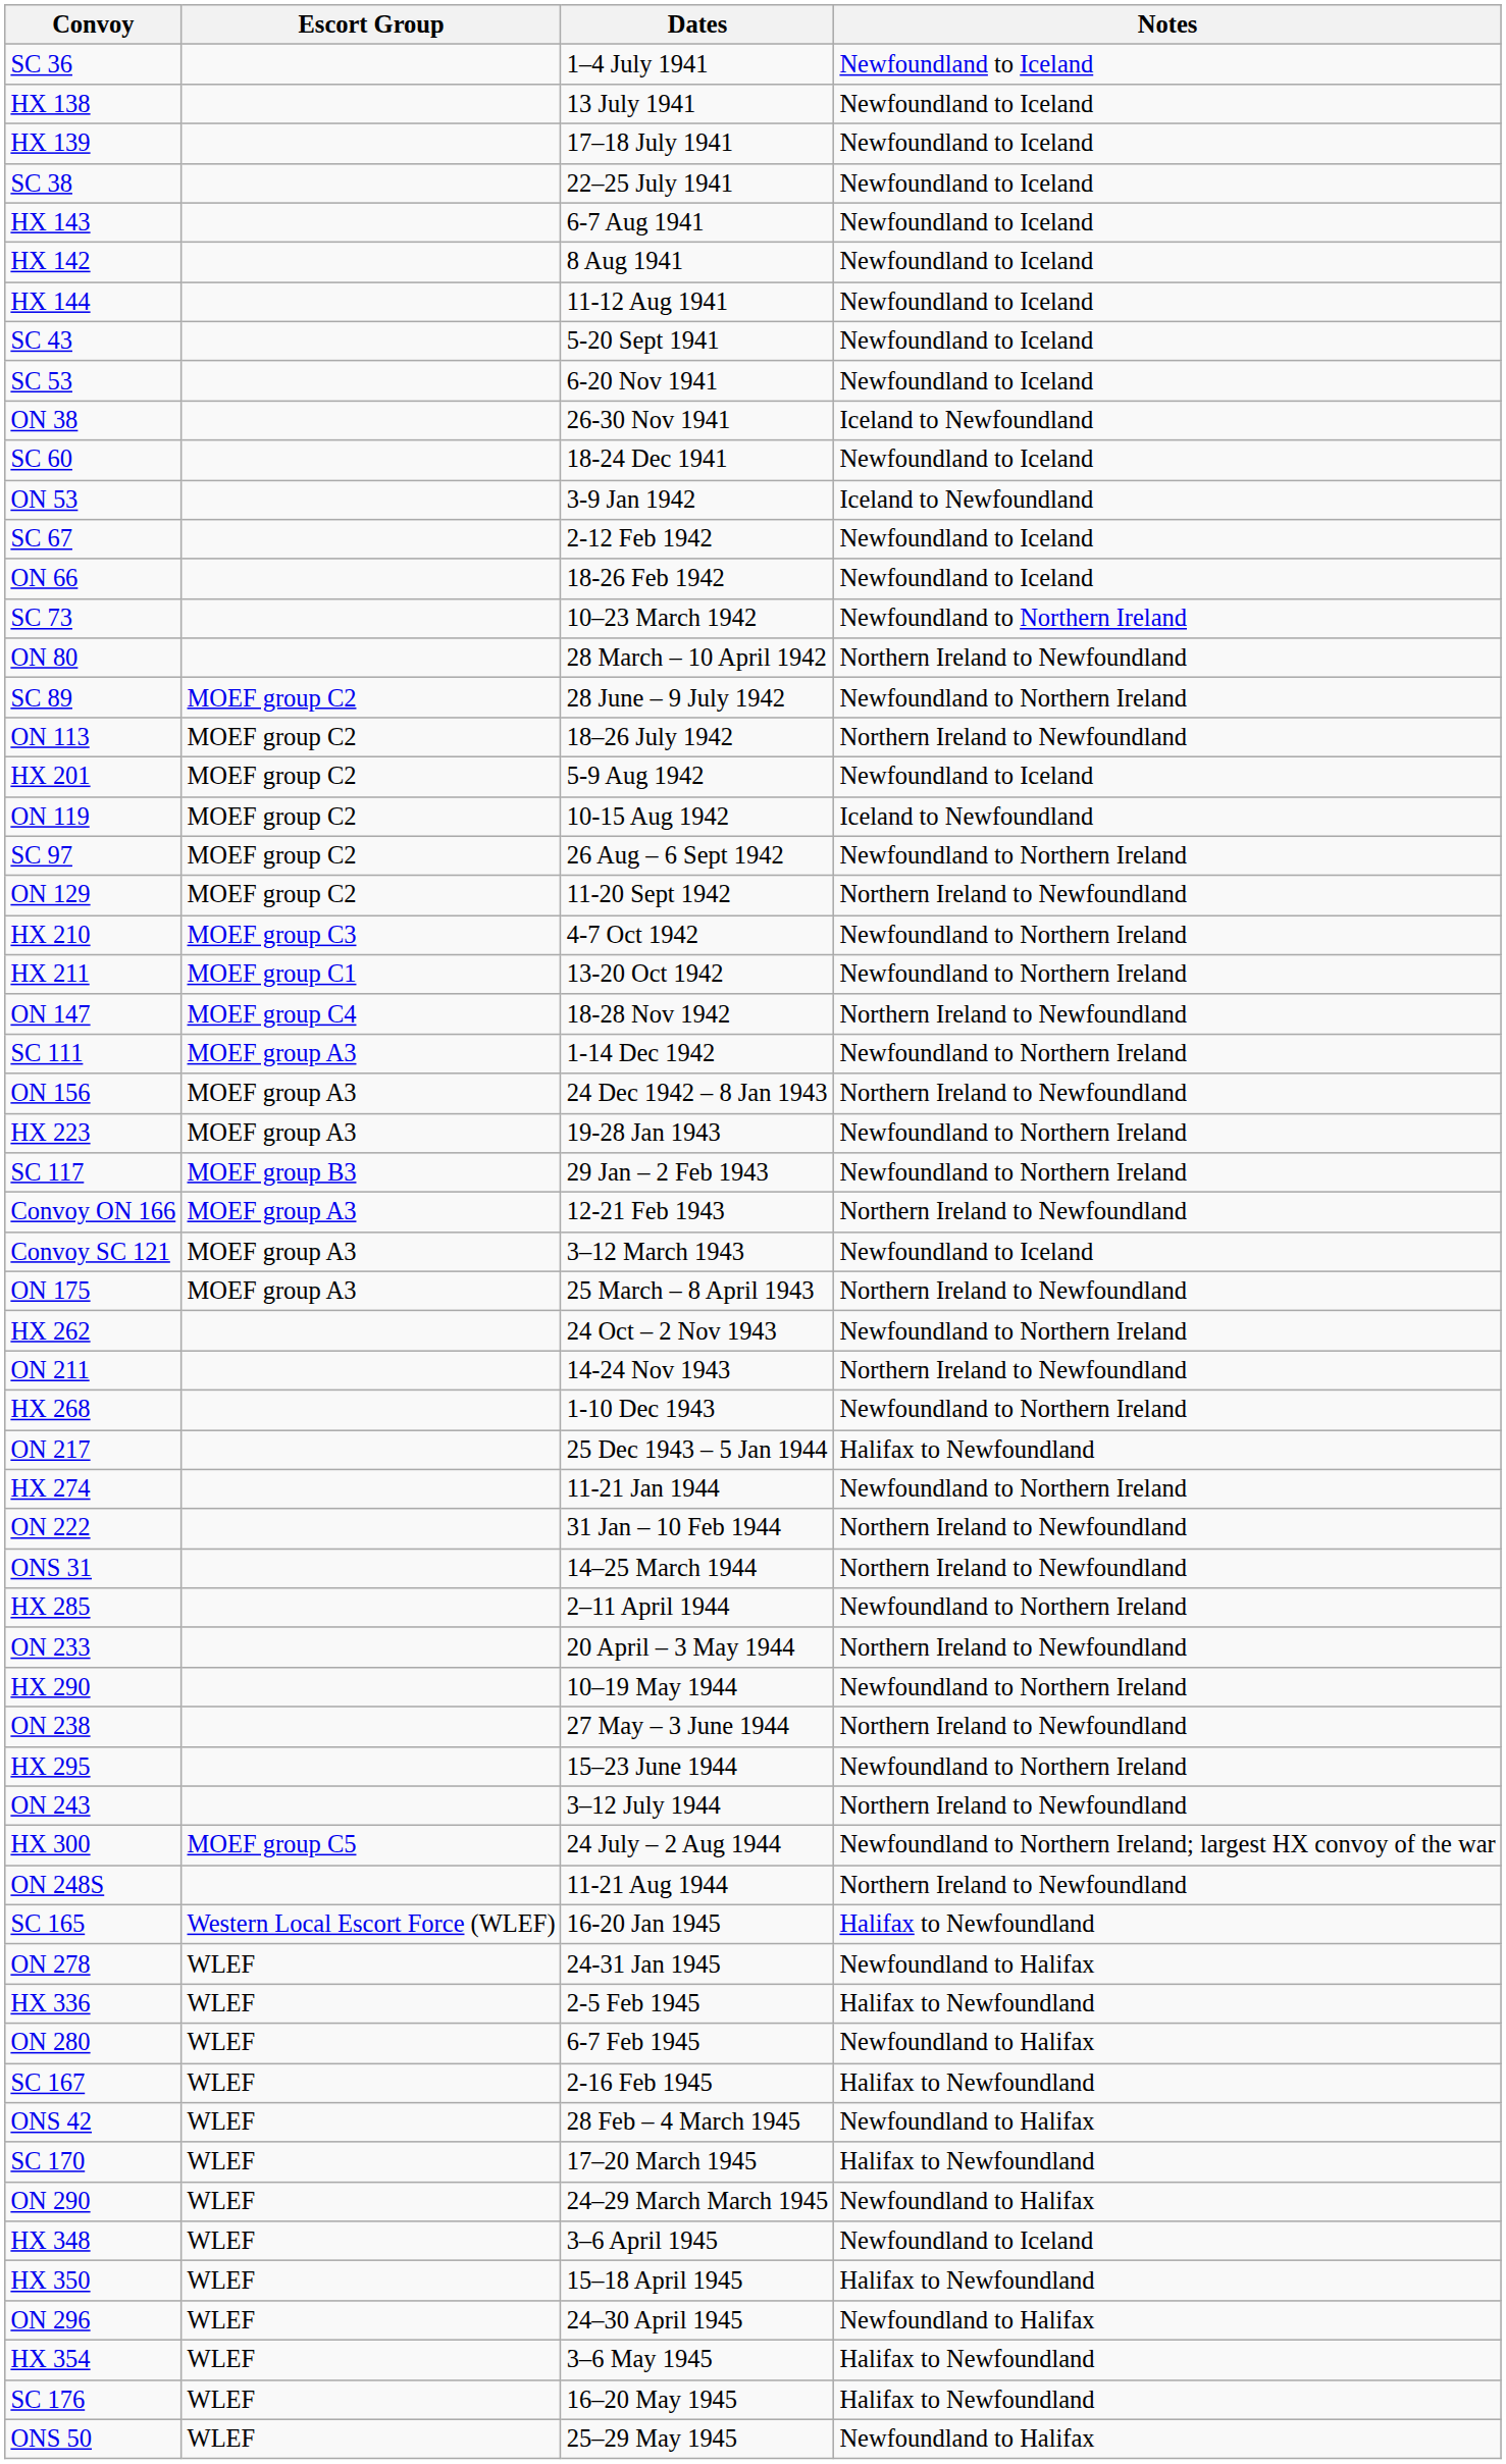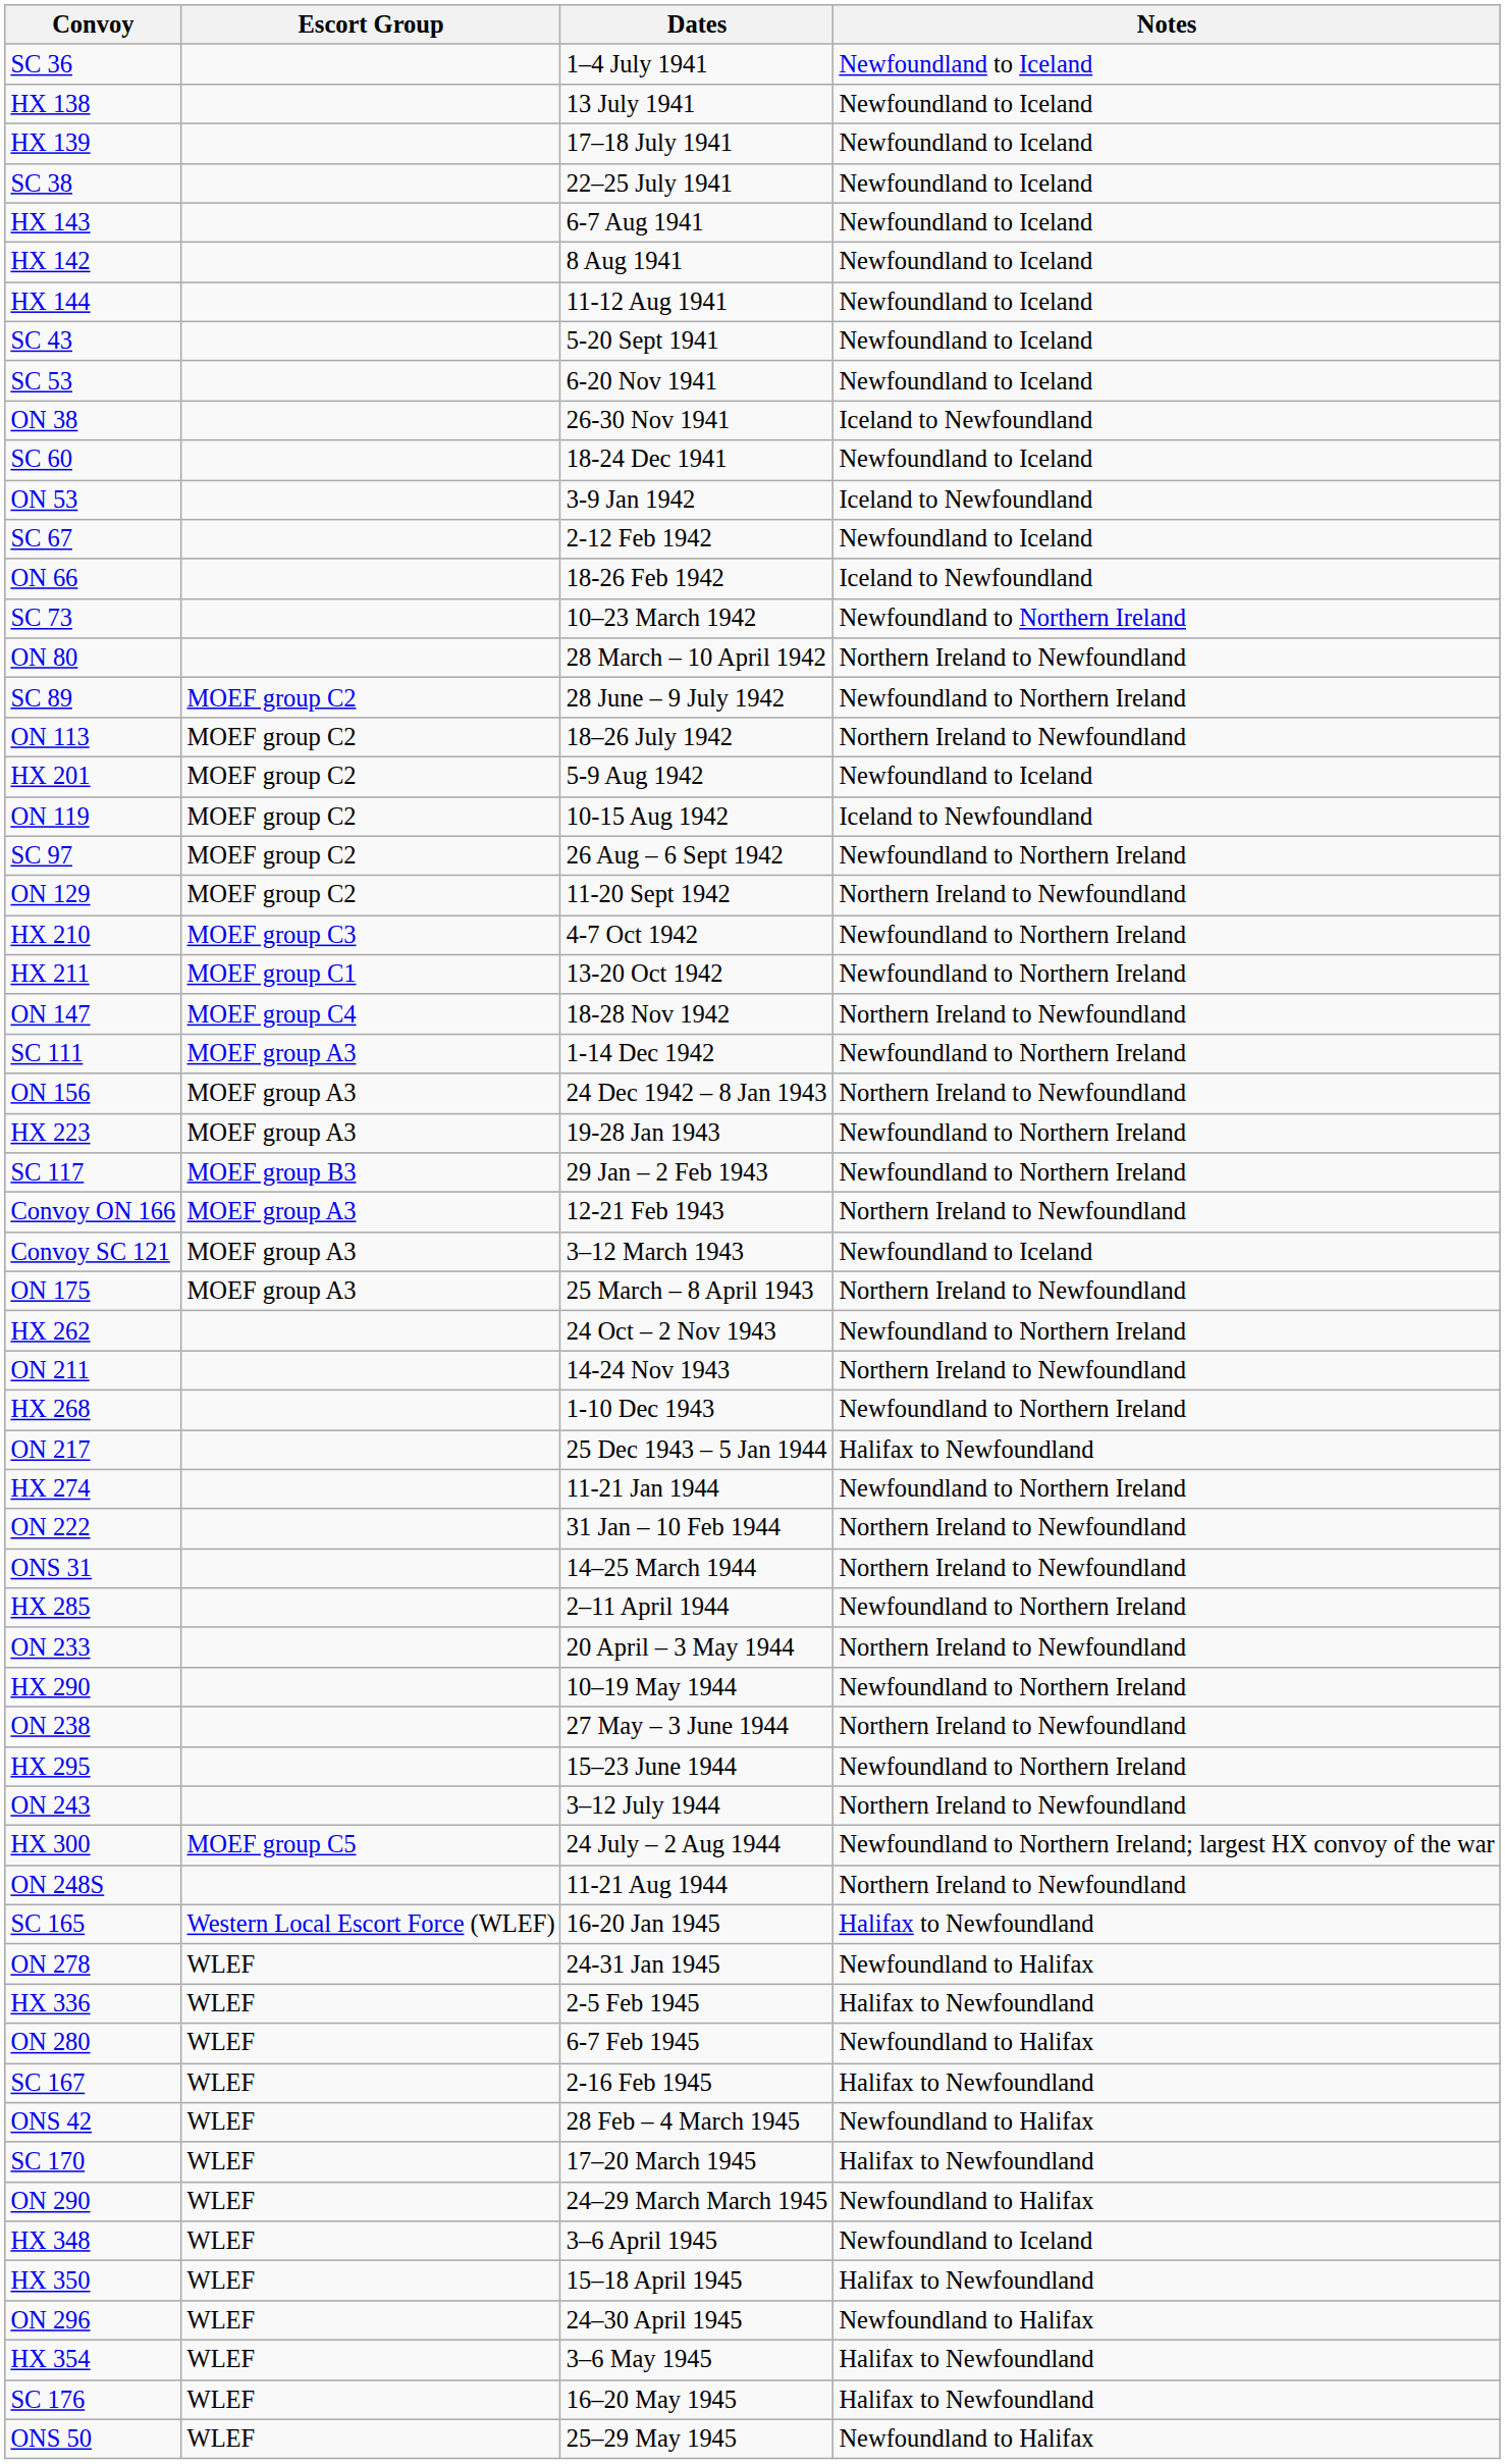ON 66 | Notes: Newfoundland to Iceland -> Iceland to Newfoundland
